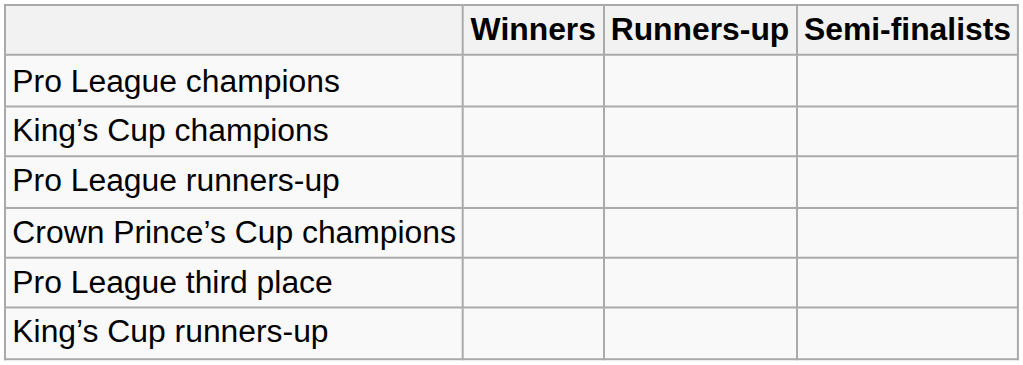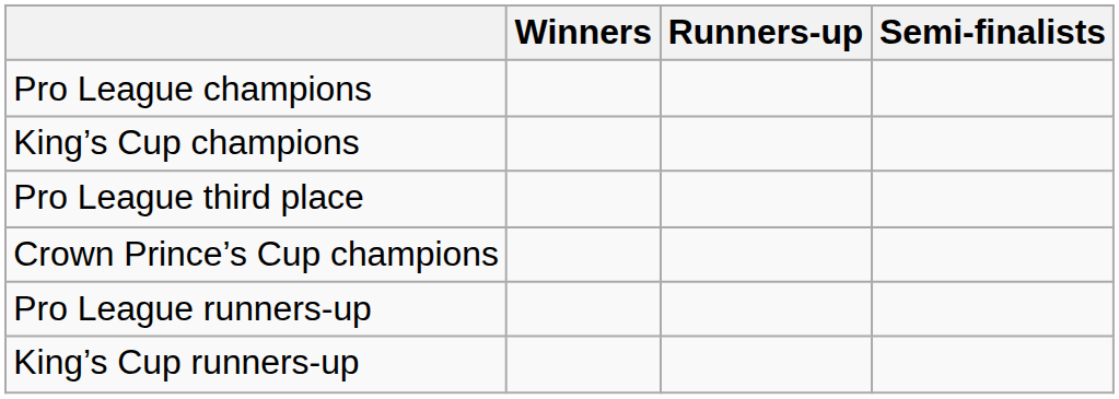rows swapped: Pro League runners-up <-> Pro League third place
